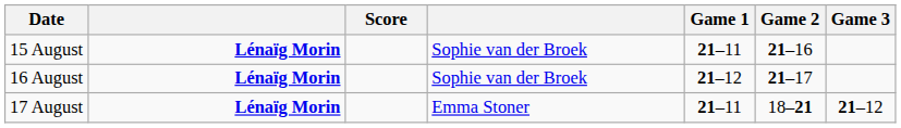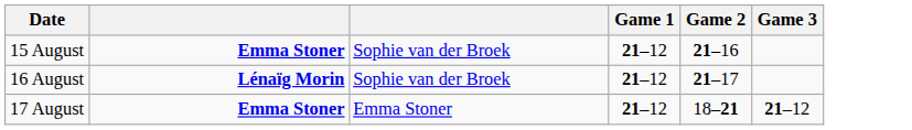- column: Score
15 August | column 2: Lénaïg Morin -> Emma Stoner
15 August | Game 1: 21–11 -> 21–12
17 August | column 2: Lénaïg Morin -> Emma Stoner
17 August | Game 1: 21–11 -> 21–12
